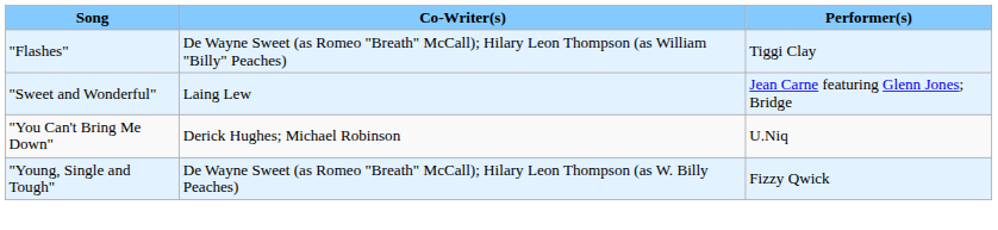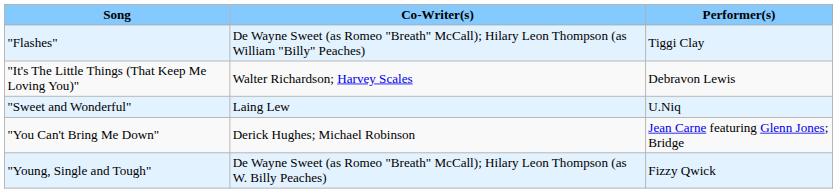+ row: "It's The Little Things (That Keep Me Loving You)" | Walter Richardson; Harvey Scales | Debravon Lewis
"Sweet and Wonderful" | Performer(s): Jean Carne featuring Glenn Jones; Bridge -> U.Niq
"You Can't Bring Me Down" | Performer(s): U.Niq -> Jean Carne featuring Glenn Jones; Bridge
